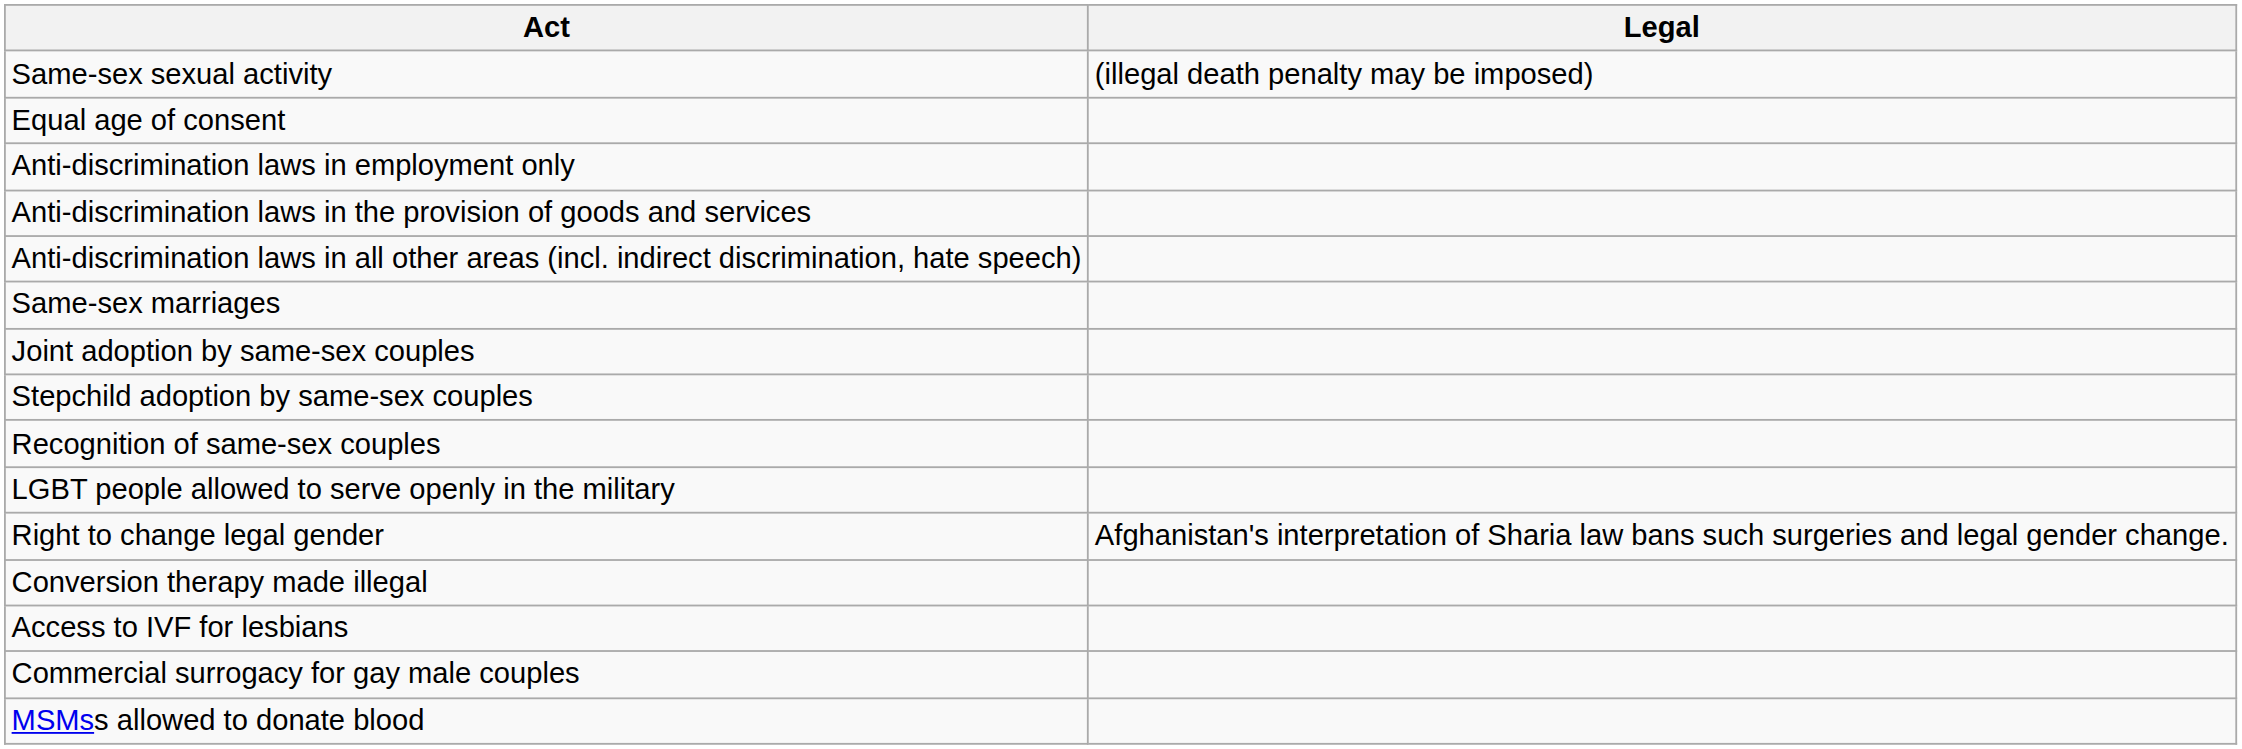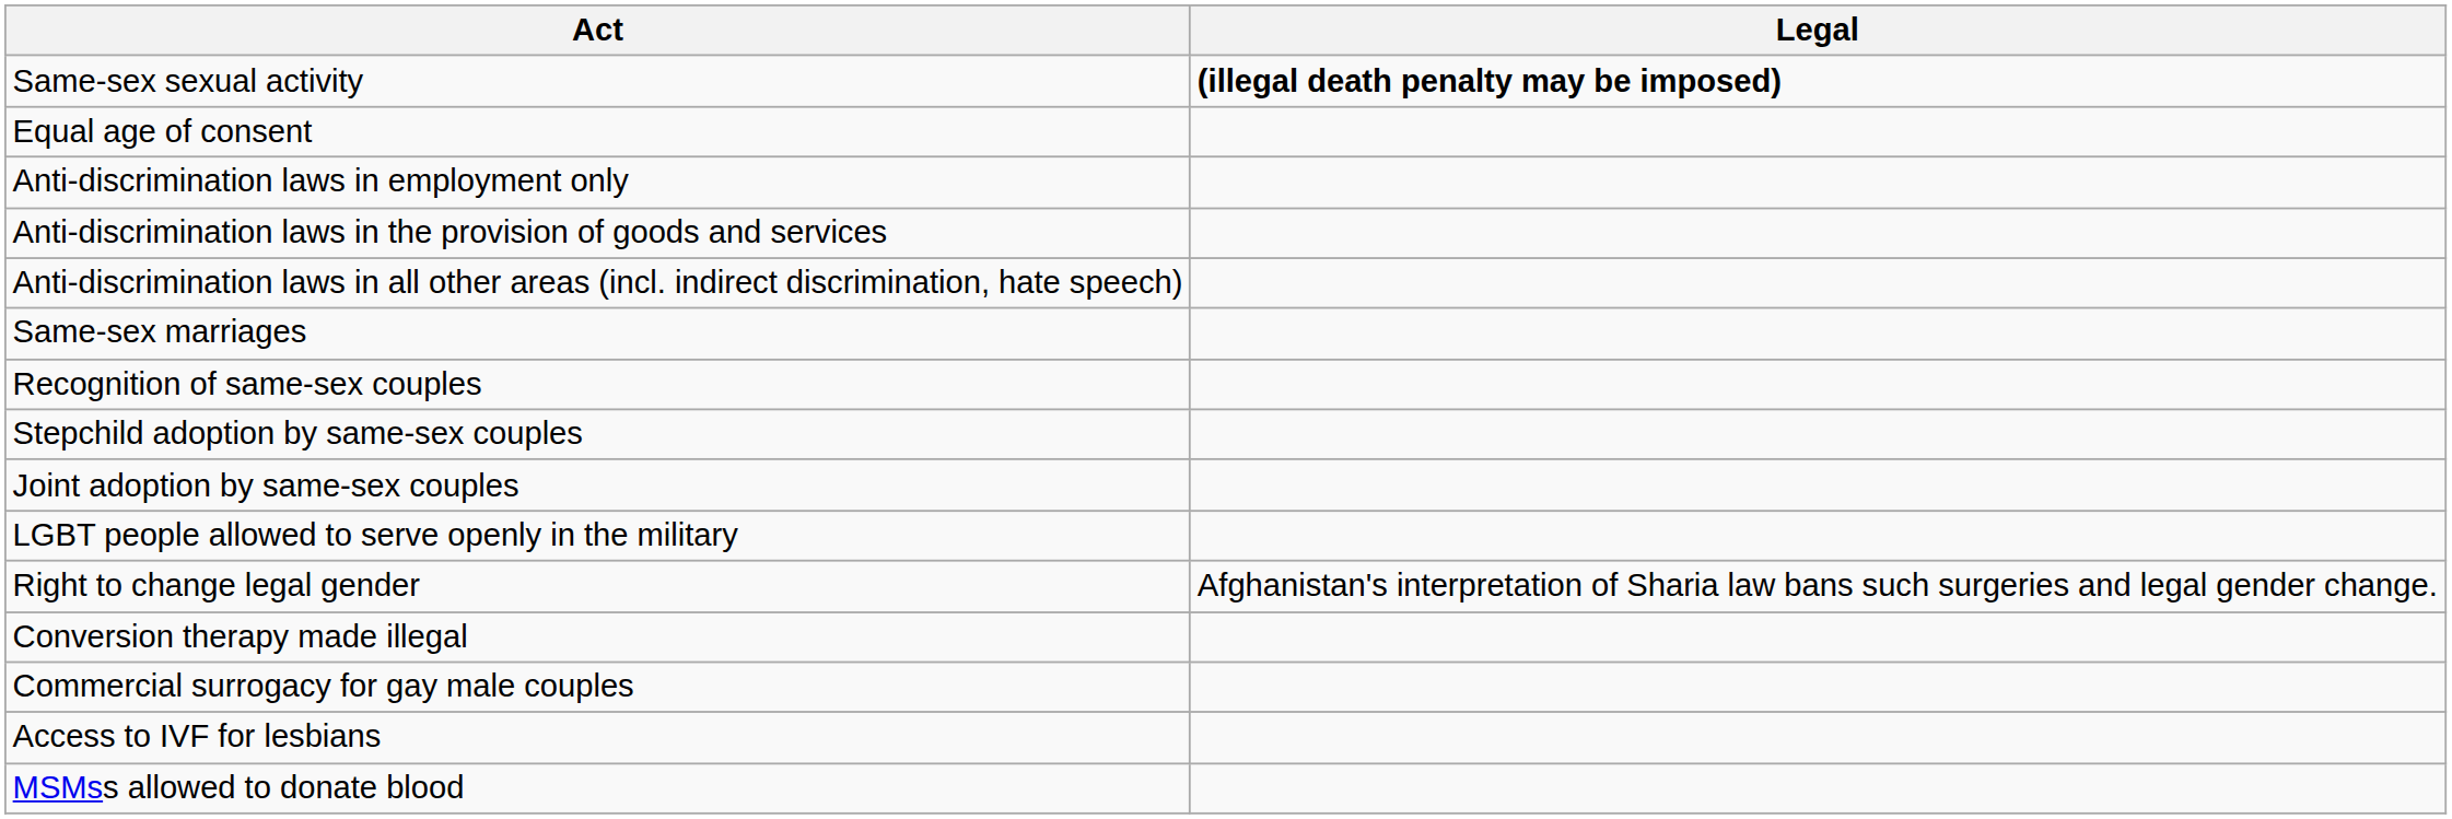Same-sex sexual activity | Legal: normal -> bold
rows swapped: Recognition of same-sex couples <-> Joint adoption by same-sex couples
rows swapped: Access to IVF for lesbians <-> Commercial surrogacy for gay male couples
